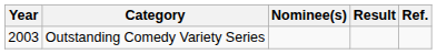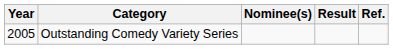Outstanding Comedy Variety Series | Year: 2003 -> 2005
